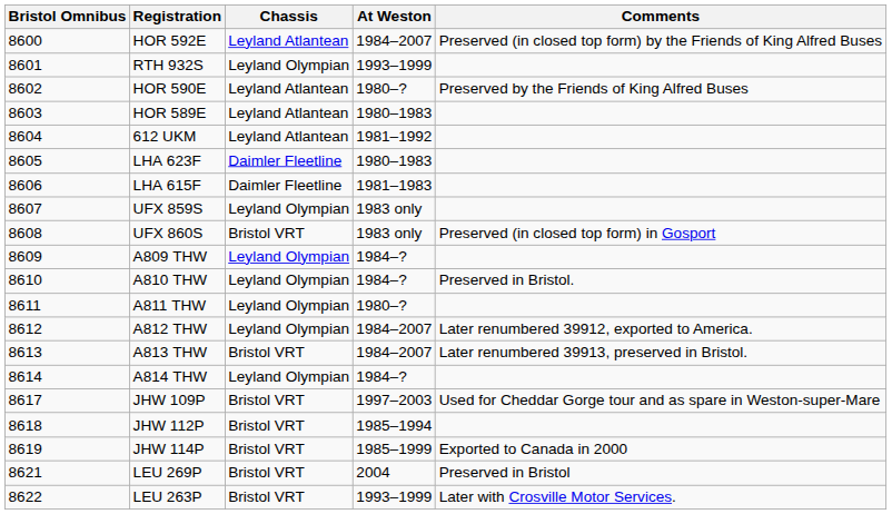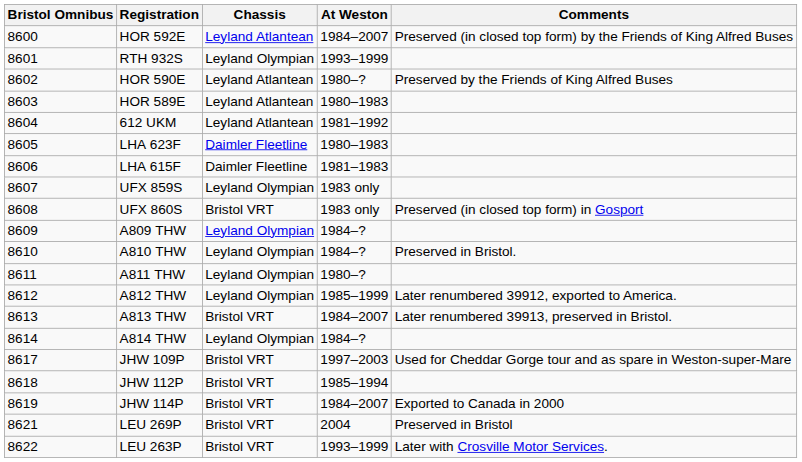A812 THW | At Weston: 1984–2007 -> 1985–1999
JHW 114P | At Weston: 1985–1999 -> 1984–2007
